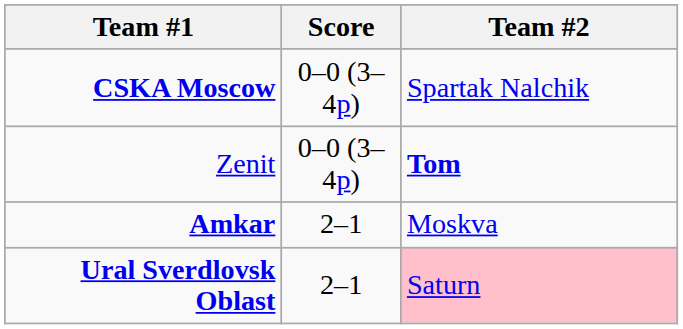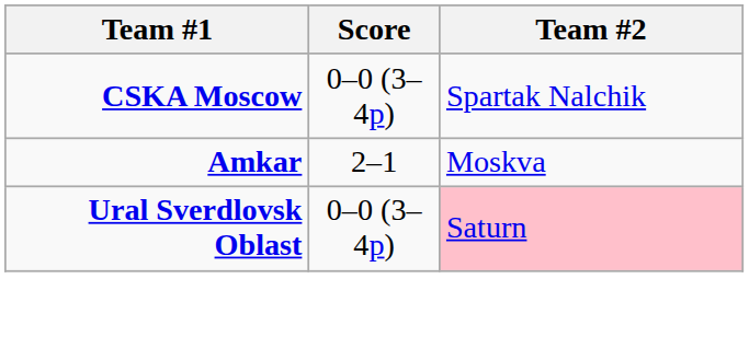- row: Zenit | 0–0 (3–4p) | Tom
Ural Sverdlovsk Oblast | Score: 2–1 -> 0–0 (3–4p)
